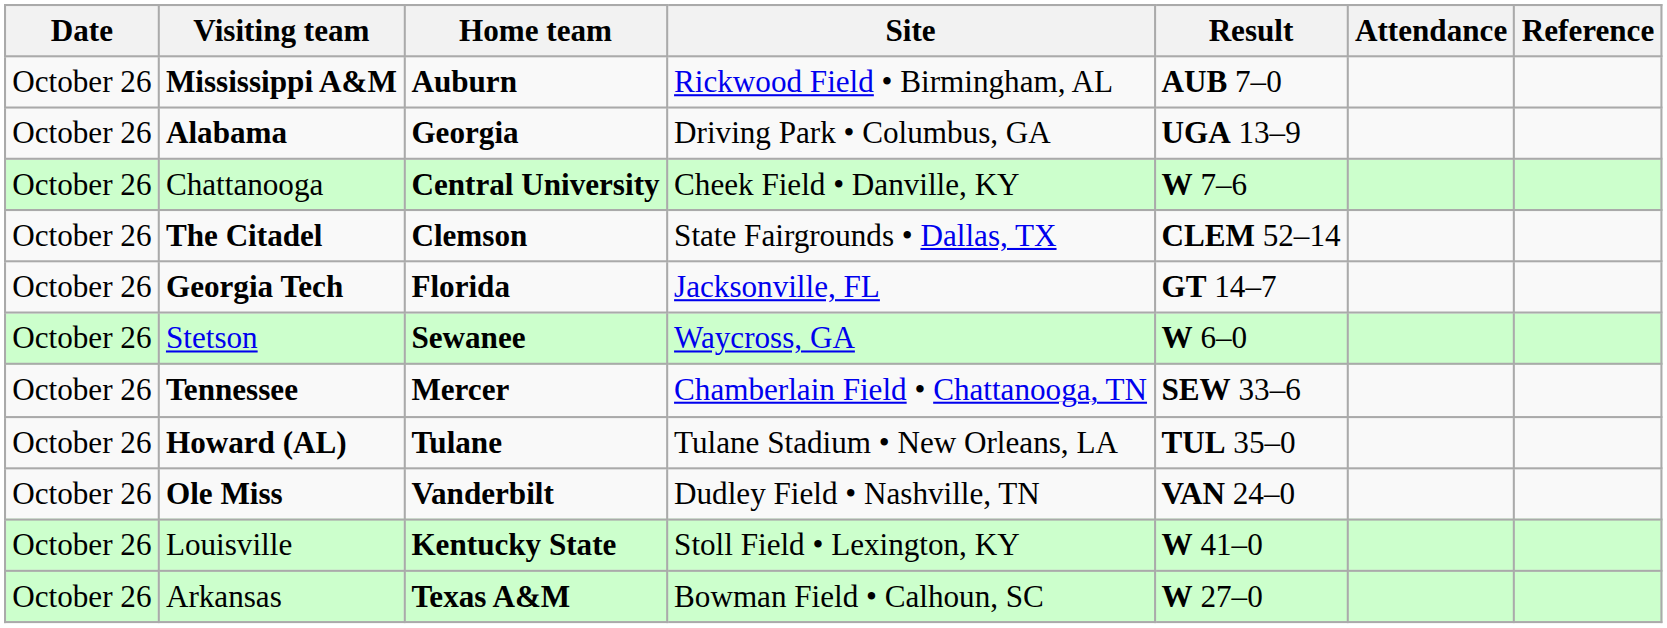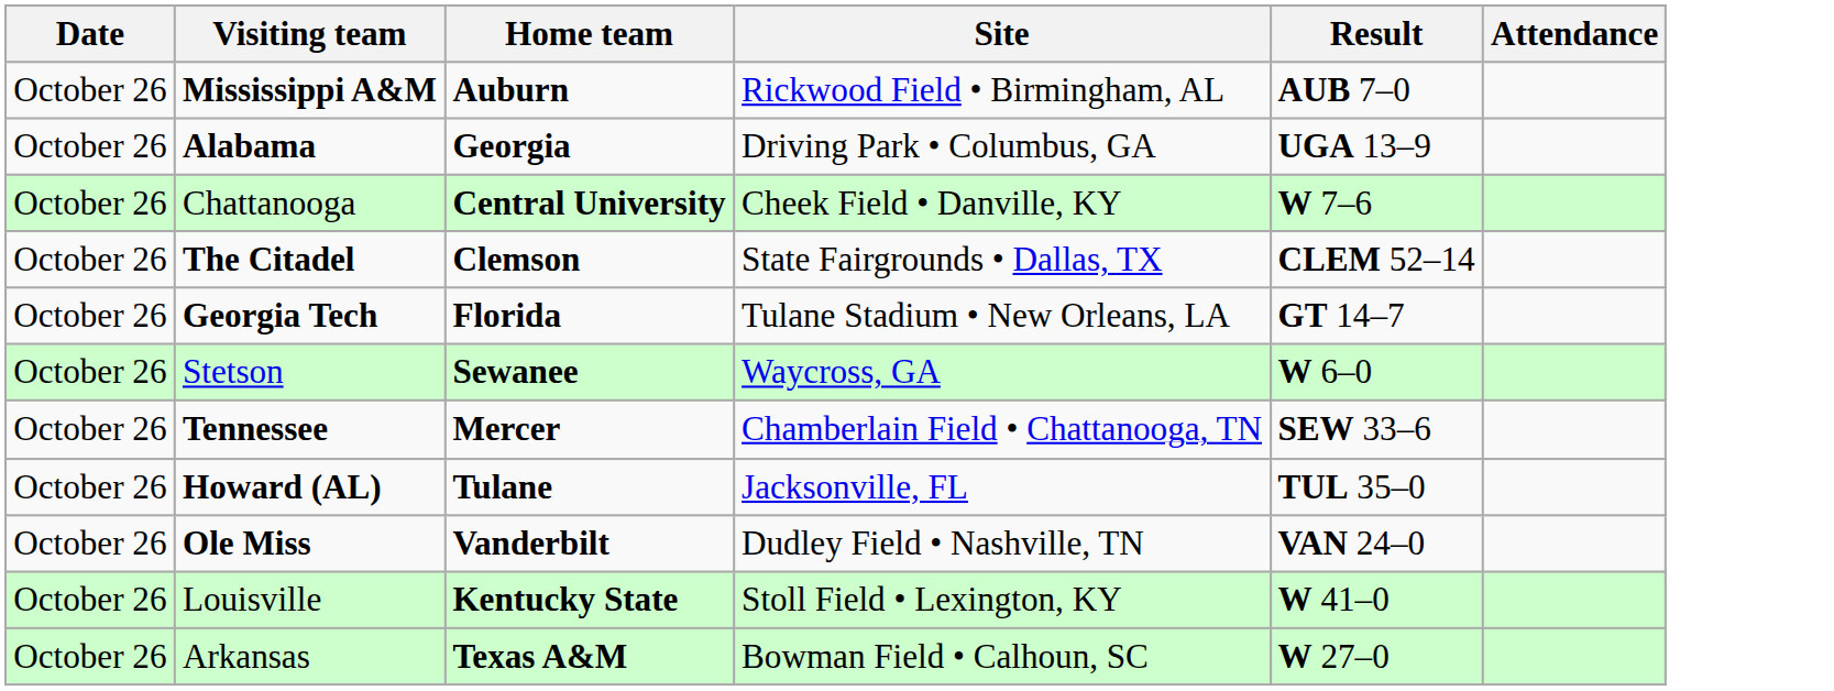- column: Reference
Georgia Tech | Site: Jacksonville, FL -> Tulane Stadium • New Orleans, LA
Howard (AL) | Site: Tulane Stadium • New Orleans, LA -> Jacksonville, FL
